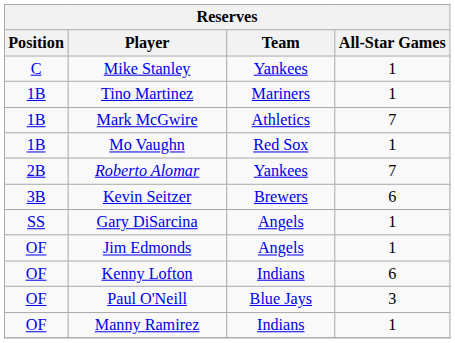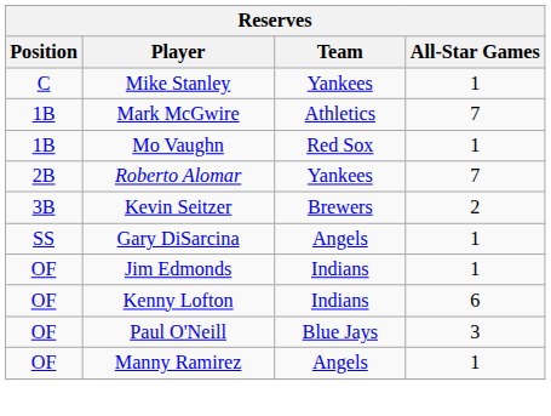- row: 1B | Tino Martinez | Mariners | 1
Kevin Seitzer | All-Star Games: 6 -> 2
Jim Edmonds | Team: Angels -> Indians
Manny Ramirez | Team: Indians -> Angels
